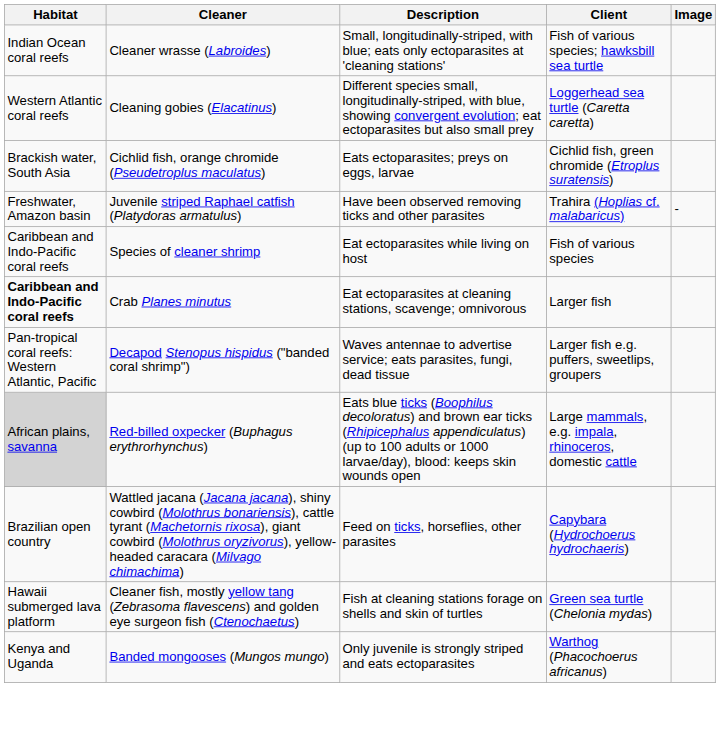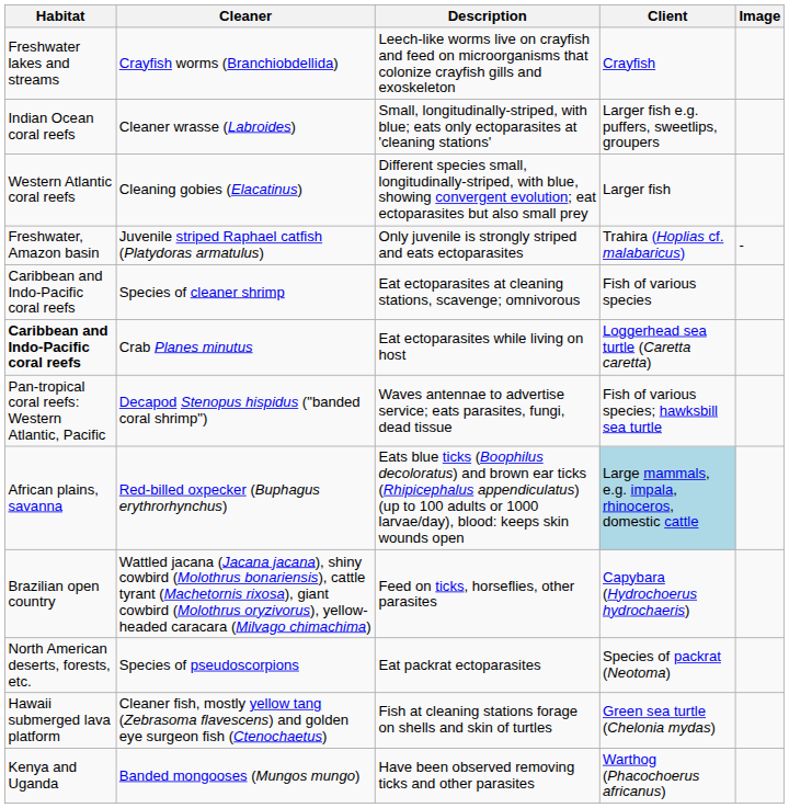+ row: Freshwater lakes and streams | Crayfish worms (Branchiobdellida) | Leech-like worms live on crayfish and feed on microorganisms that colonize crayfish gills and exoskeleton | Crayfish
Cleaner wrasse (Labroides) | Client: Fish of various species; hawksbill sea turtle -> Larger fish e.g. puffers, sweetlips, groupers
Cleaning gobies (Elacatinus) | Client: Loggerhead sea turtle (Caretta caretta) -> Larger fish
- row: Brackish water, South Asia | Cichlid fish, orange chromide (Pseudetroplus maculatus) | Eats ectoparasites; preys on eggs, larvae | Cichlid fish, green chromide (Etroplus suratensis)
Juvenile striped Raphael catfish (Platydoras armatulus) | Description: Have been observed removing ticks and other parasites -> Only juvenile is strongly striped and eats ectoparasites
Species of cleaner shrimp | Description: Eat ectoparasites while living on host -> Eat ectoparasites at cleaning stations, scavenge; omnivorous
Crab Planes minutus | Description: Eat ectoparasites at cleaning stations, scavenge; omnivorous -> Eat ectoparasites while living on host
Crab Planes minutus | Client: Larger fish -> Loggerhead sea turtle (Caretta caretta)
Decapod Stenopus hispidus ("banded coral shrimp") | Client: Larger fish e.g. puffers, sweetlips, groupers -> Fish of various species; hawksbill sea turtle
Red-billed oxpecker (Buphagus erythrorhynchus) | Habitat: lightgrey background -> no background
Red-billed oxpecker (Buphagus erythrorhynchus) | Client: no background -> lightblue background
+ row: North American deserts, forests, etc. | Species of pseudoscorpions | Eat packrat ectoparasites | Species of packrat (Neotoma)
Banded mongooses (Mungos mungo) | Description: Only juvenile is strongly striped and eats ectoparasites -> Have been observed removing ticks and other parasites
